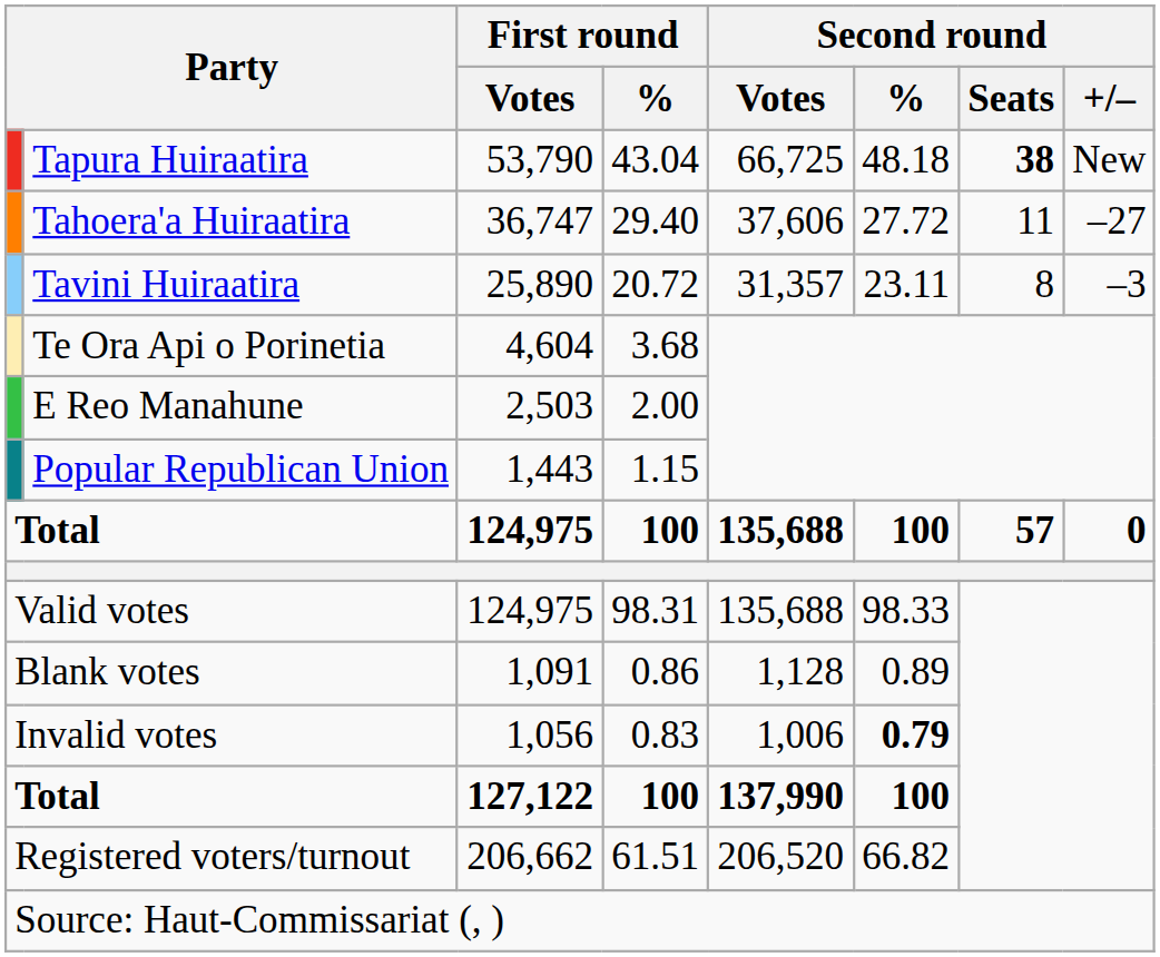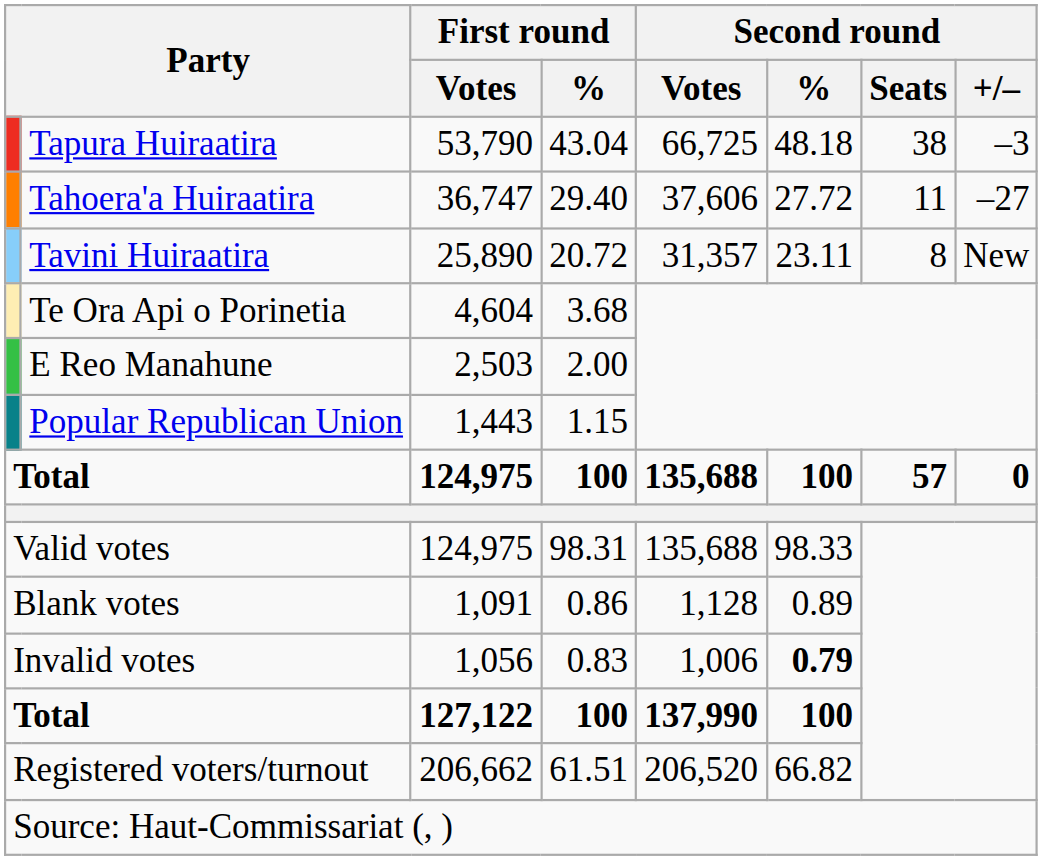Tapura Huiraatira | Second round / Seats: bold -> normal
Tapura Huiraatira | Second round / +/–: New -> –3
Tavini Huiraatira | Second round / +/–: –3 -> New
